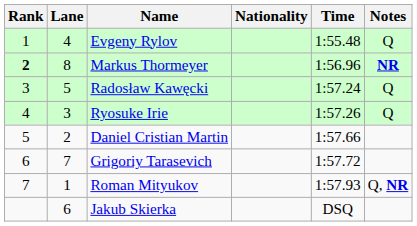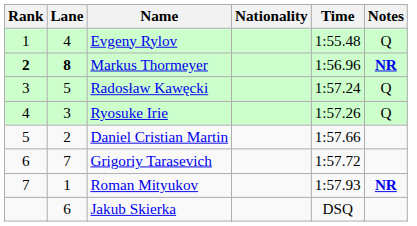Markus Thormeyer | Lane: normal -> bold
Roman Mityukov | Notes: Q, NR -> NR
